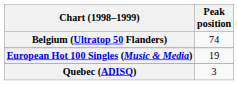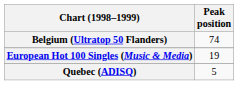Quebec (ADISQ) | Peak position: 3 -> 5
